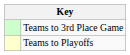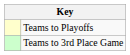rows swapped: Teams to Playoffs <-> Teams to 3rd Place Game
